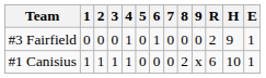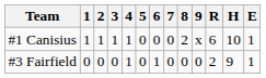rows swapped: #3 Fairfield <-> #1 Canisius
